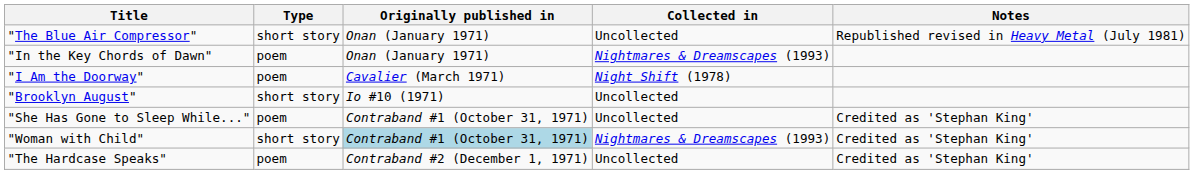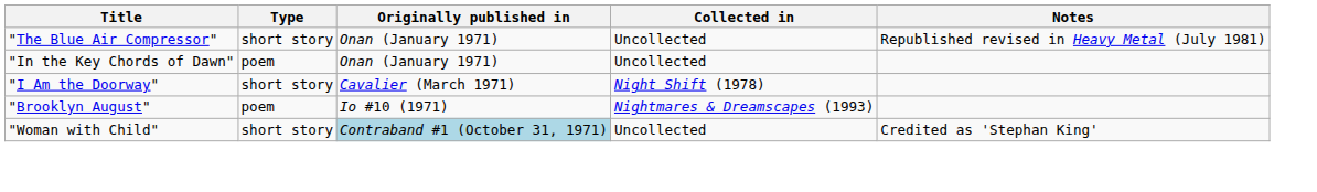"In the Key Chords of Dawn" | Collected in: Nightmares & Dreamscapes (1993) -> Uncollected
"I Am the Doorway" | Type: poem -> short story
"Brooklyn August" | Type: short story -> poem
"Brooklyn August" | Collected in: Uncollected -> Nightmares & Dreamscapes (1993)
- row: "She Has Gone to Sleep While..." | poem | Contraband #1 (October 31, 1971) | Uncollected | Credited as 'Stephan King'
"Woman with Child" | Collected in: Nightmares & Dreamscapes (1993) -> Uncollected
- row: "The Hardcase Speaks" | poem | Contraband #2 (December 1, 1971) | Uncollected | Credited as 'Stephan King'
